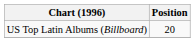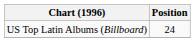US Top Latin Albums (Billboard) | Position: 20 -> 24
